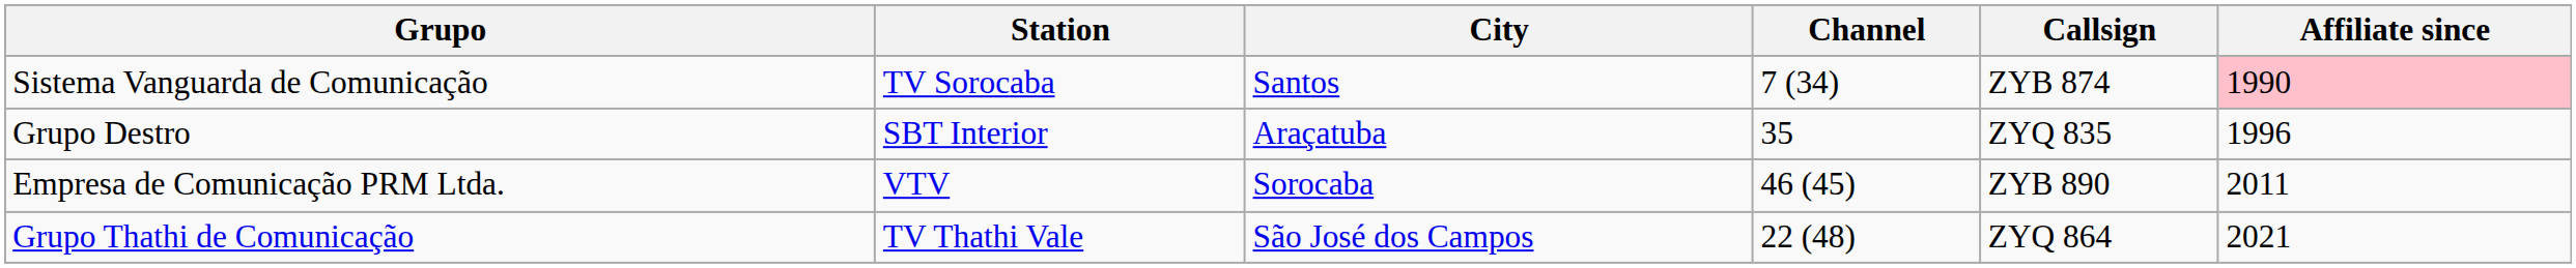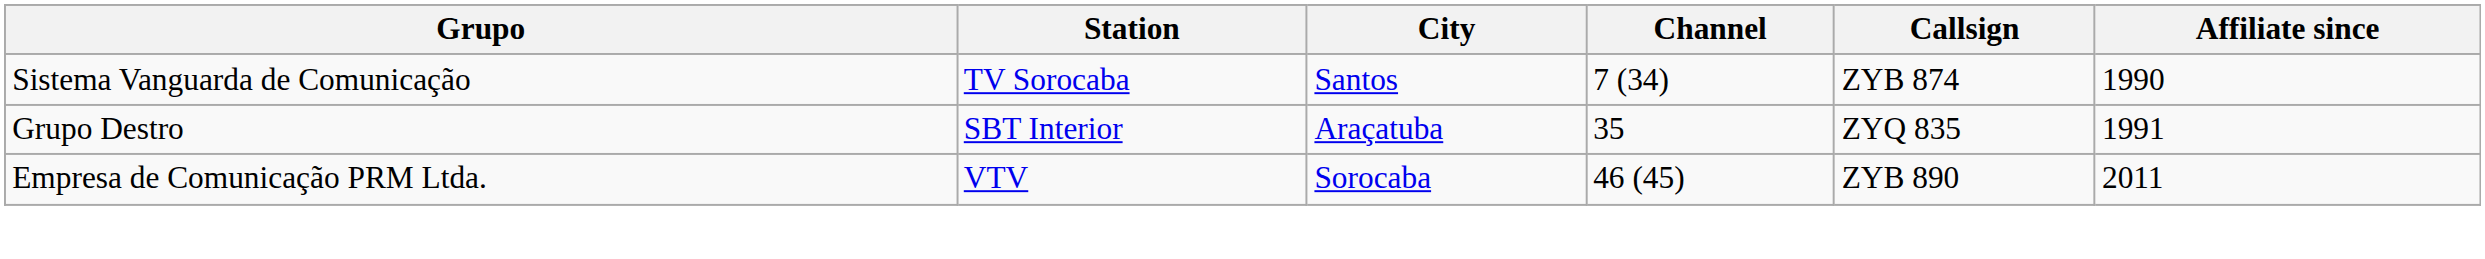Sistema Vanguarda de Comunicação | Affiliate since: pink background -> no background
Grupo Destro | Affiliate since: 1996 -> 1991
- row: Grupo Thathi de Comunicação | TV Thathi Vale | São José dos Campos | 22 (48) | ZYQ 864 | 2021
